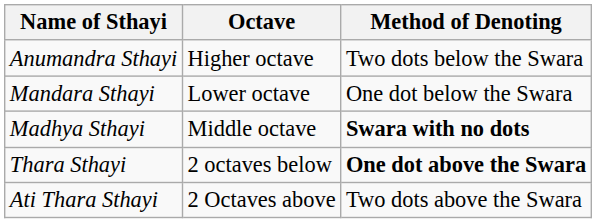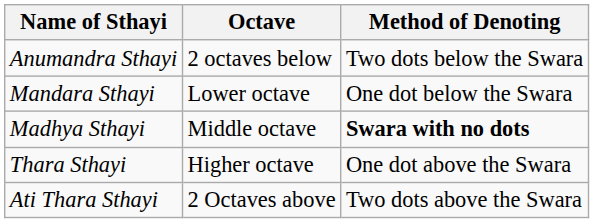Anumandra Sthayi | Octave: Higher octave -> 2 octaves below
Thara Sthayi | Octave: 2 octaves below -> Higher octave
Thara Sthayi | Method of Denoting: bold -> normal
